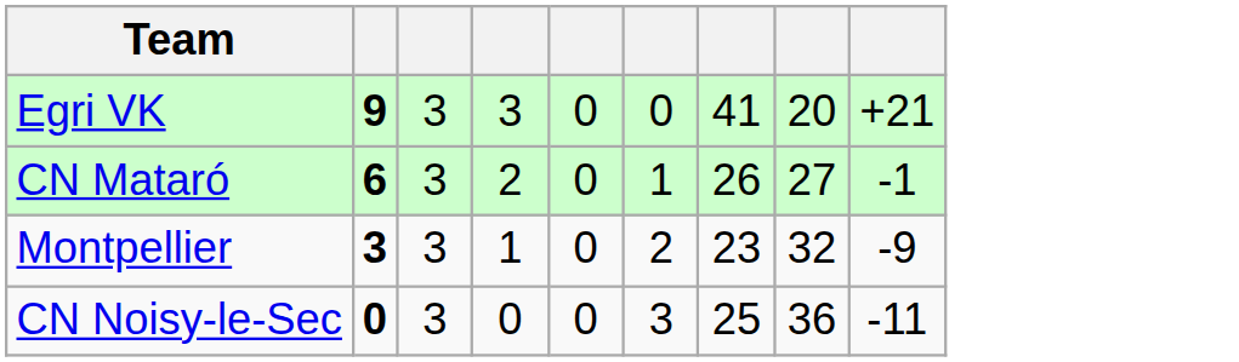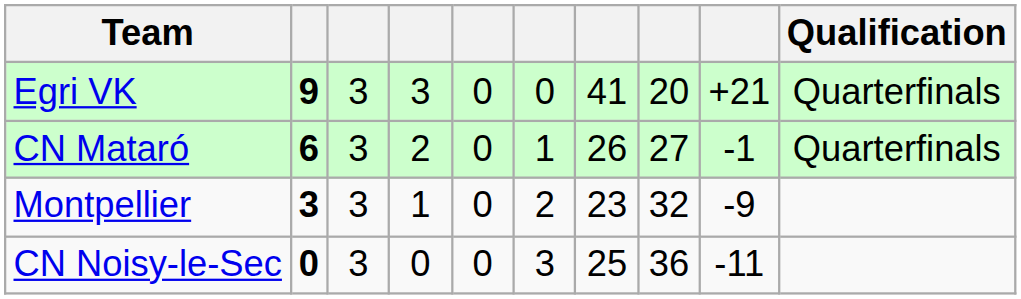+ column: Qualification | Quarterfinals | Quarterfinals
